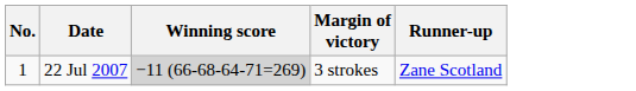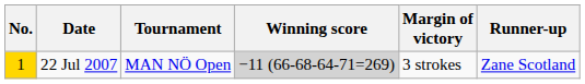+ column: Tournament | MAN NÖ Open
22 Jul 2007 | No.: no background -> gold background
